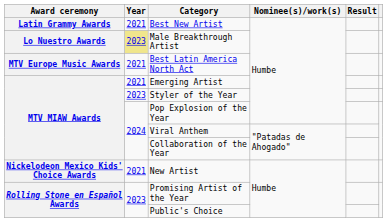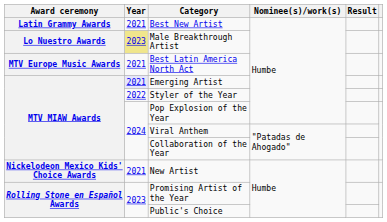Emerging Artist | Year: no background -> lavender background
Styler of the Year | Year: 2023 -> 2022
